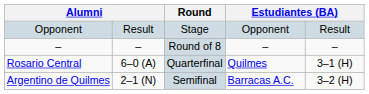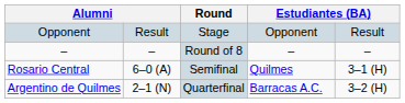Rosario Central | Round: Quarterfinal -> Semifinal
Argentino de Quilmes | Round: Semifinal -> Quarterfinal
